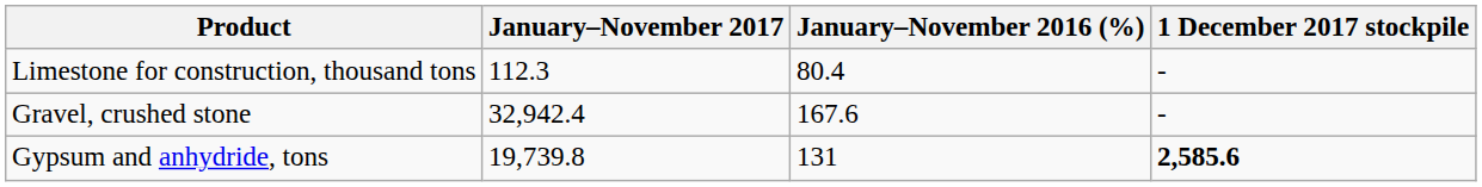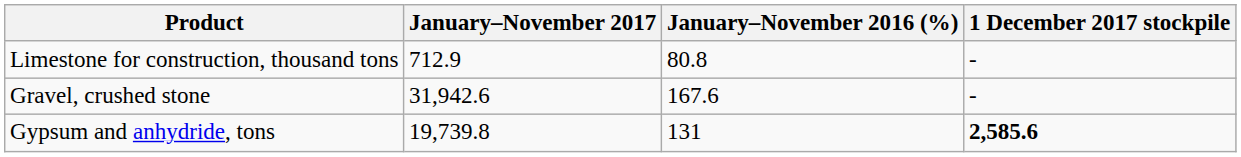Limestone for construction, thousand tons | January–November 2017: 112.3 -> 712.9
Limestone for construction, thousand tons | January–November 2016 (%): 80.4 -> 80.8
Gravel, crushed stone | January–November 2017: 32,942.4 -> 31,942.6
